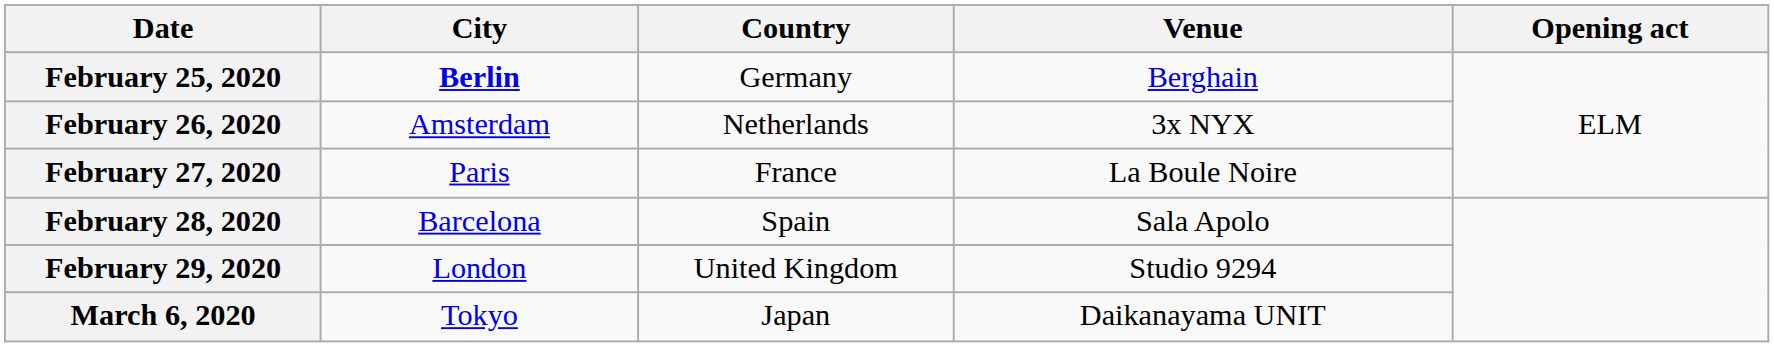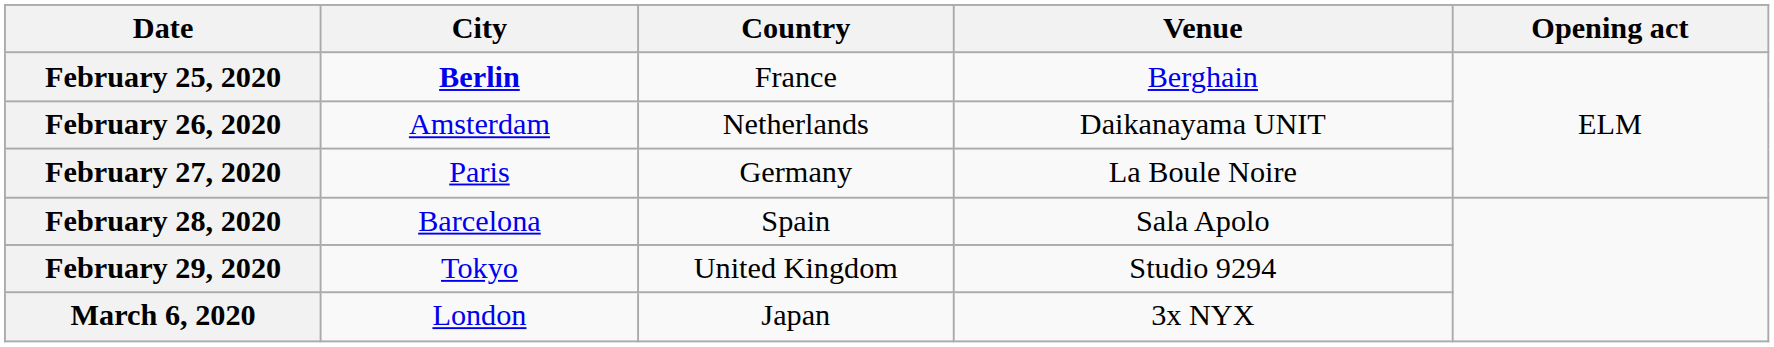February 25, 2020 | Country: Germany -> France
February 26, 2020 | Venue: 3x NYX -> Daikanayama UNIT
February 27, 2020 | Country: France -> Germany
February 29, 2020 | City: London -> Tokyo
March 6, 2020 | City: Tokyo -> London
March 6, 2020 | Venue: Daikanayama UNIT -> 3x NYX
